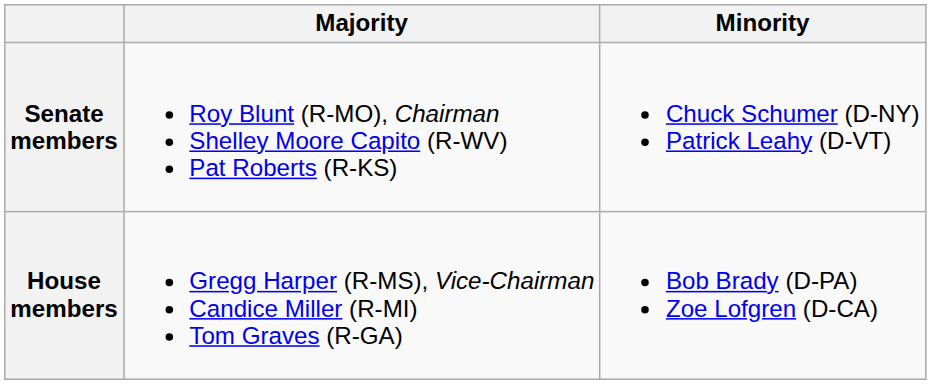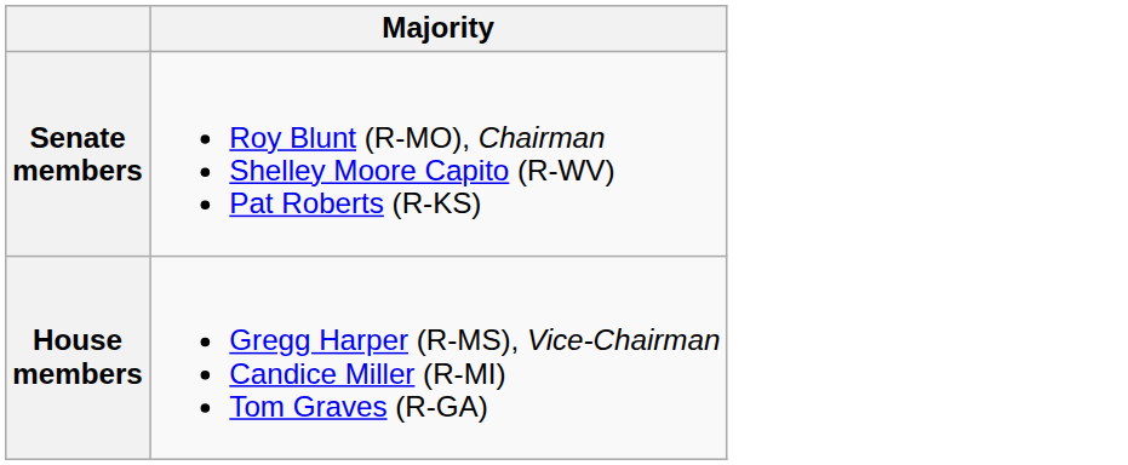- column: Minority | Chuck Schumer (D-NY) Patrick Leahy (D-VT) | Bob Brady (D-PA) Zoe Lofgren (D-CA)
